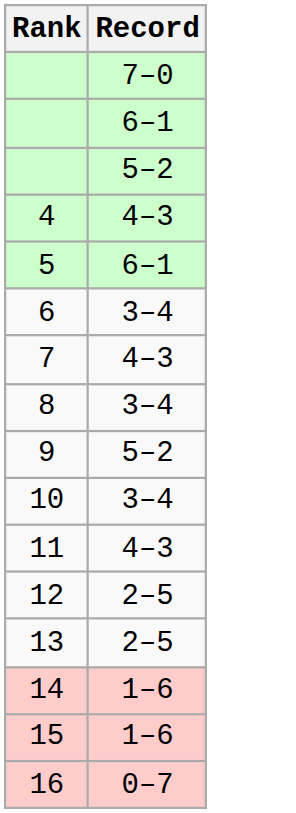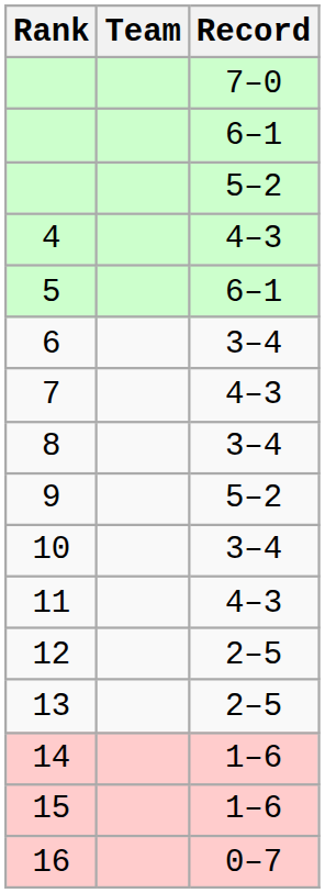+ column: Team
